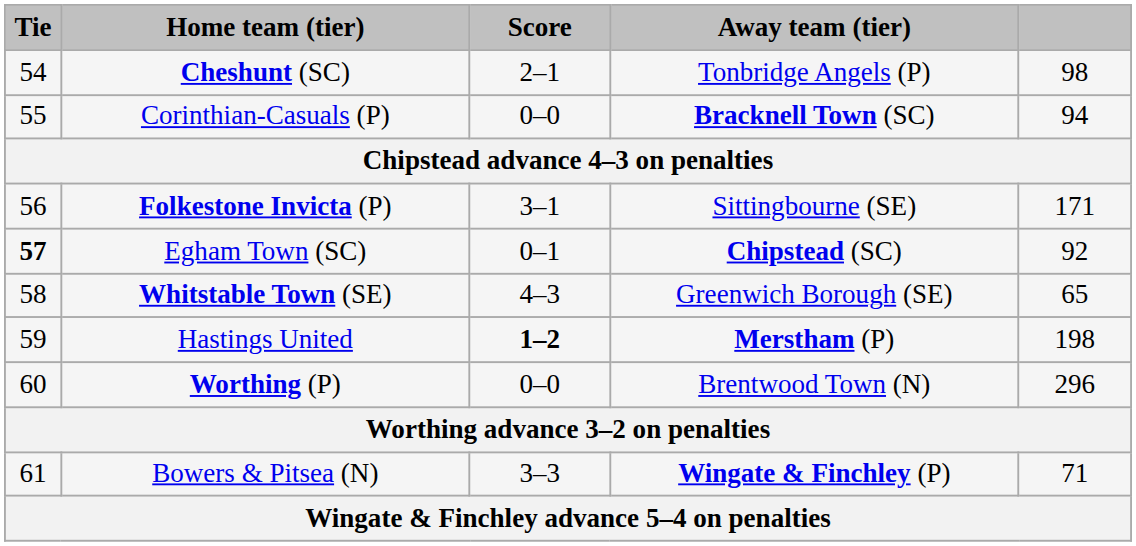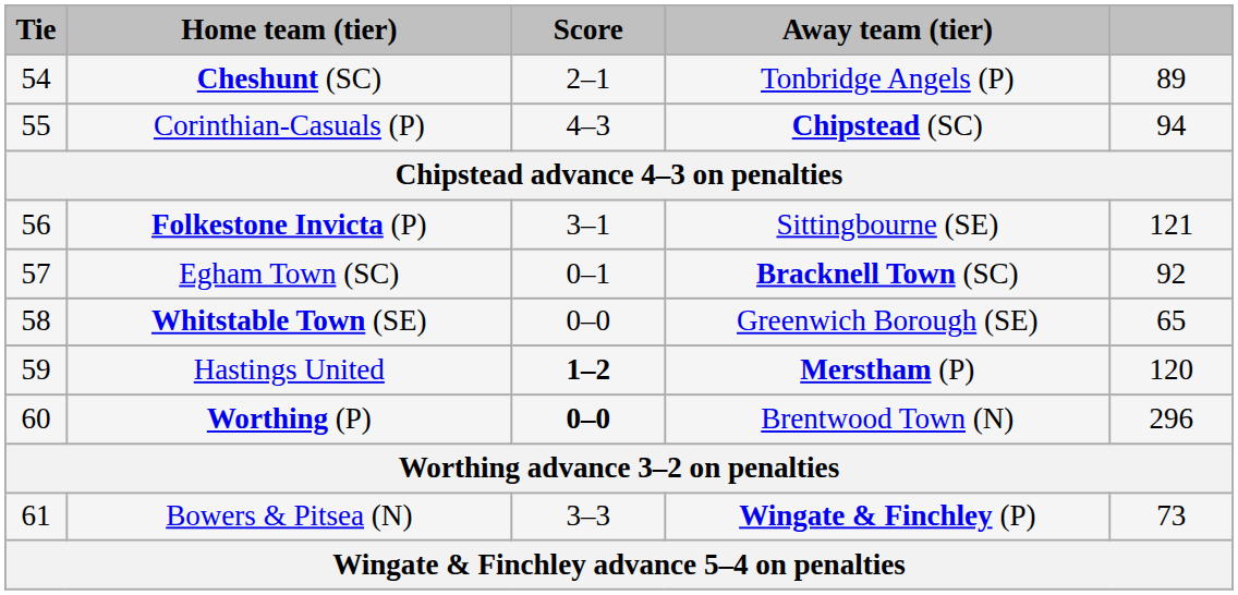Cheshunt (SC) | column 5: 98 -> 89
Corinthian-Casuals (P) | Score: 0–0 -> 4–3
Corinthian-Casuals (P) | Away team (tier): Bracknell Town (SC) -> Chipstead (SC)
Folkestone Invicta (P) | column 5: 171 -> 121
Egham Town (SC) | Tie: bold -> normal
Egham Town (SC) | Away team (tier): Chipstead (SC) -> Bracknell Town (SC)
Whitstable Town (SE) | Score: 4–3 -> 0–0
Hastings United | column 5: 198 -> 120
Worthing (P) | Score: normal -> bold
Bowers & Pitsea (N) | column 5: 71 -> 73
